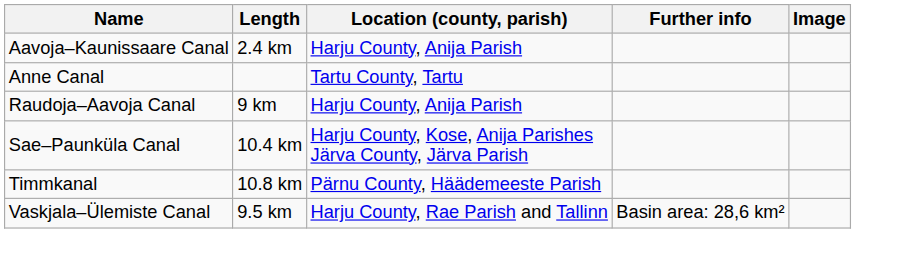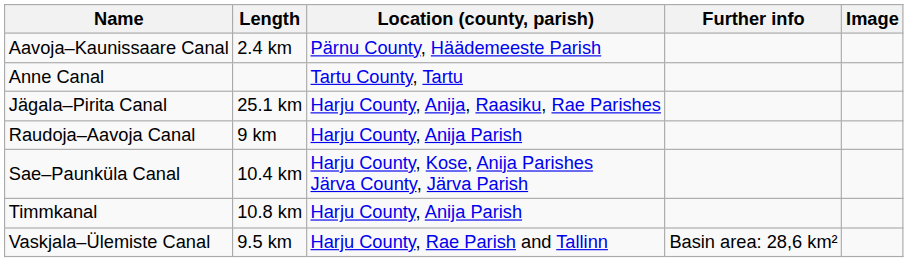Aavoja–Kaunissaare Canal | Location (county, parish): Harju County, Anija Parish -> Pärnu County, Häädemeeste Parish
+ row: Jägala–Pirita Canal | 25.1 km | Harju County, Anija, Raasiku, Rae Parishes
Timmkanal | Location (county, parish): Pärnu County, Häädemeeste Parish -> Harju County, Anija Parish
